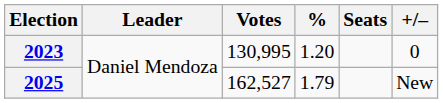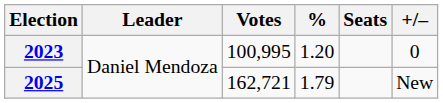2023 | Votes: 130,995 -> 100,995
2025 | Votes: 162,527 -> 162,721
